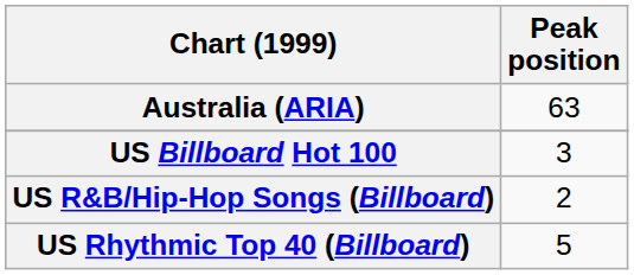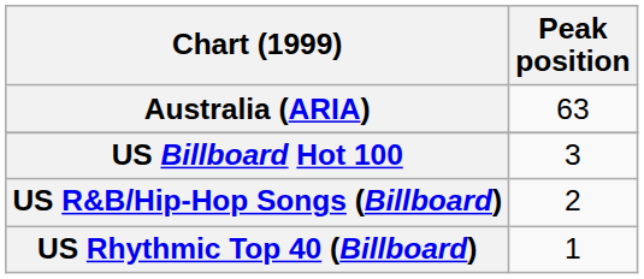US Rhythmic Top 40 (Billboard) | Peak position: 5 -> 1
